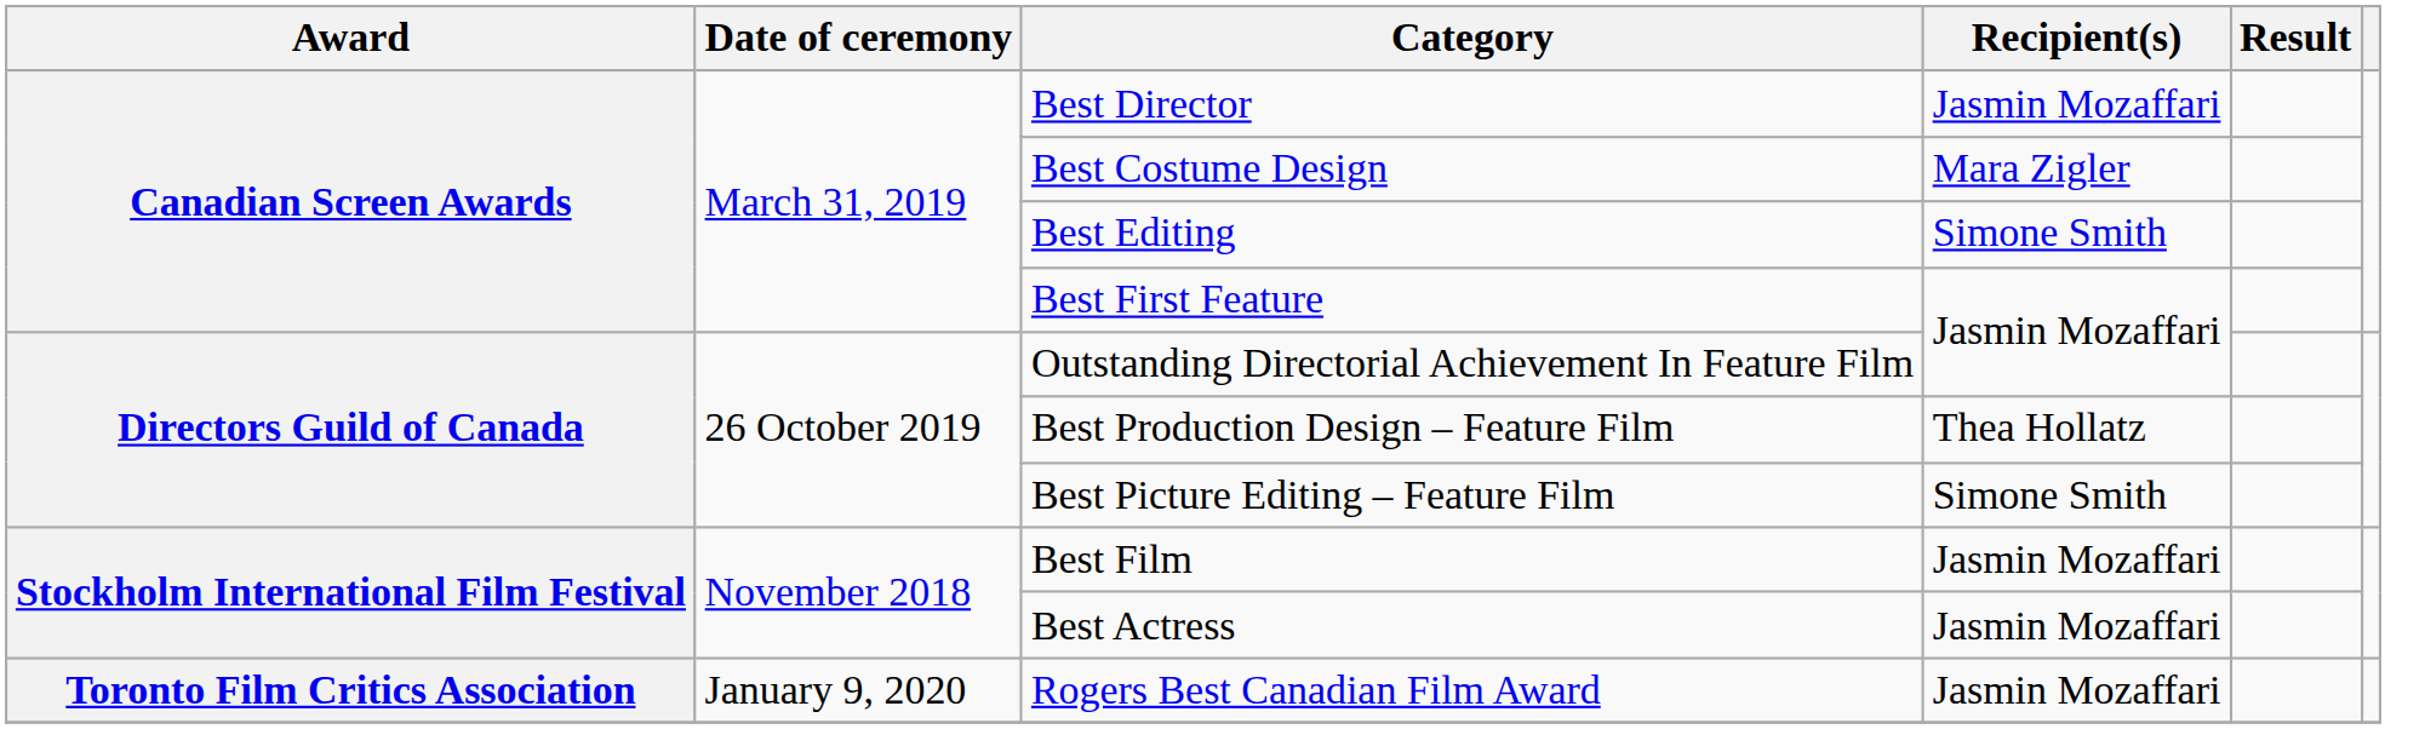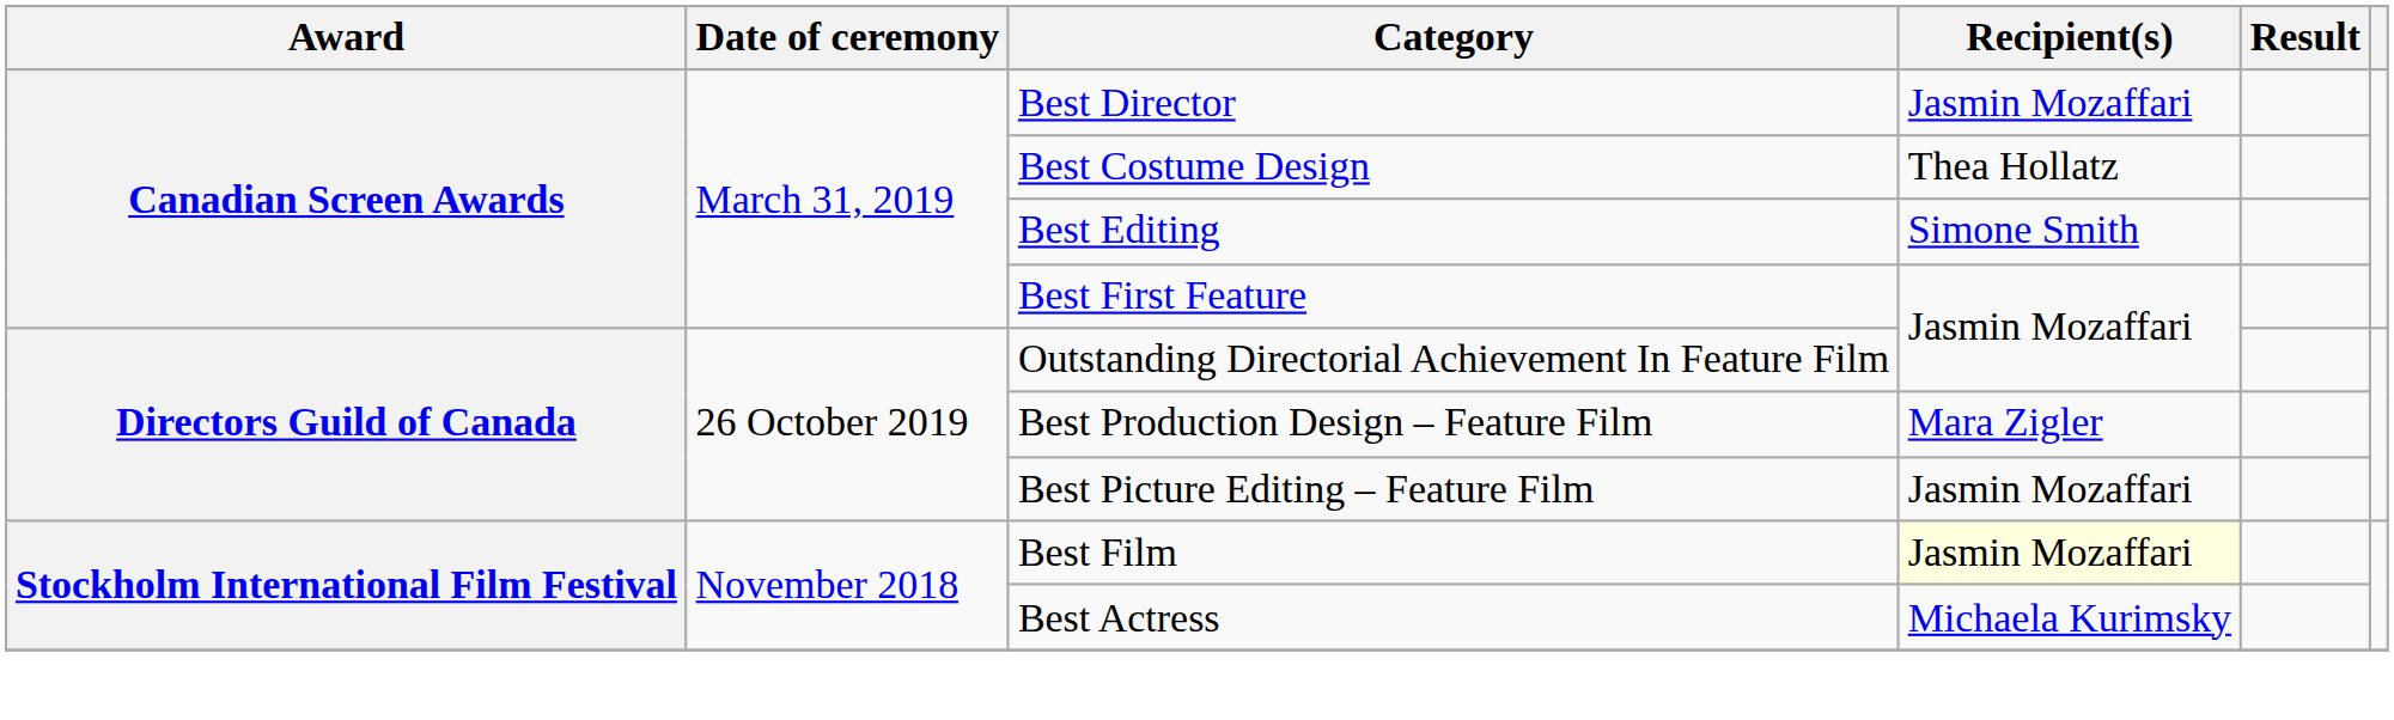Best Costume Design | Recipient(s): Mara Zigler -> Thea Hollatz
Best Production Design – Feature Film | Recipient(s): Thea Hollatz -> Mara Zigler
Best Picture Editing – Feature Film | Recipient(s): Simone Smith -> Jasmin Mozaffari
Best Film | Recipient(s): no background -> lightyellow background
Best Actress | Recipient(s): Jasmin Mozaffari -> Michaela Kurimsky
- row: Toronto Film Critics Association | January 9, 2020 | Rogers Best Canadian Film Award | Jasmin Mozaffari
